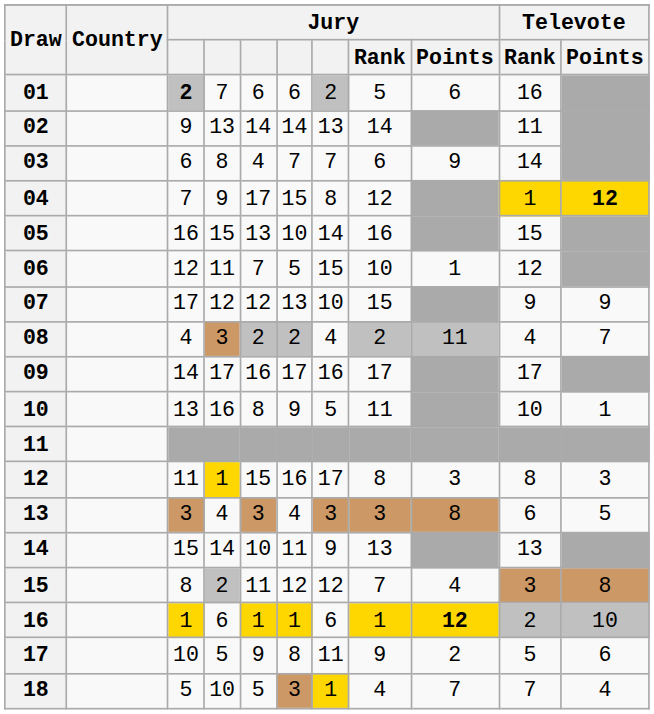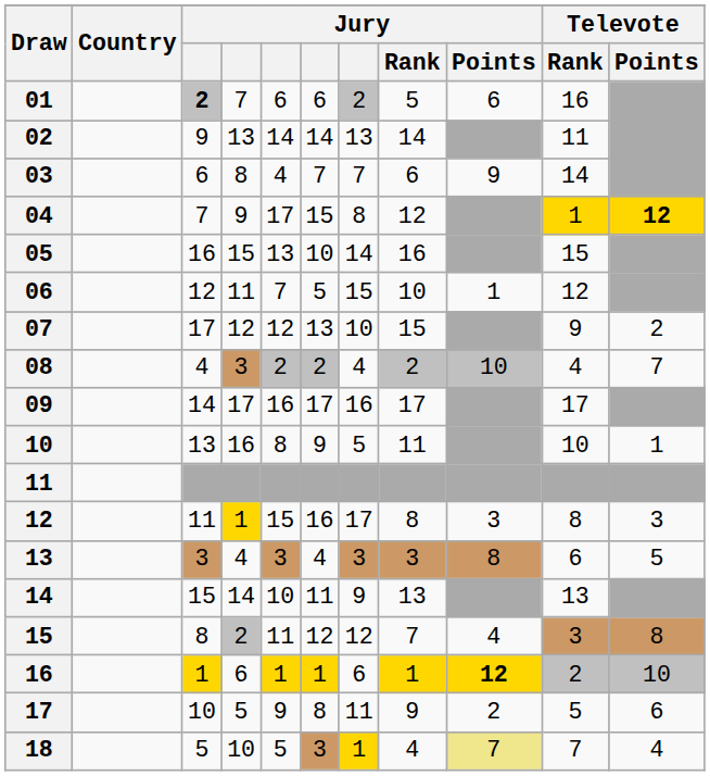07 | Televote / Points: 9 -> 2
08 | Jury / Points: 11 -> 10
18 | Jury / Points: no background -> khaki background
